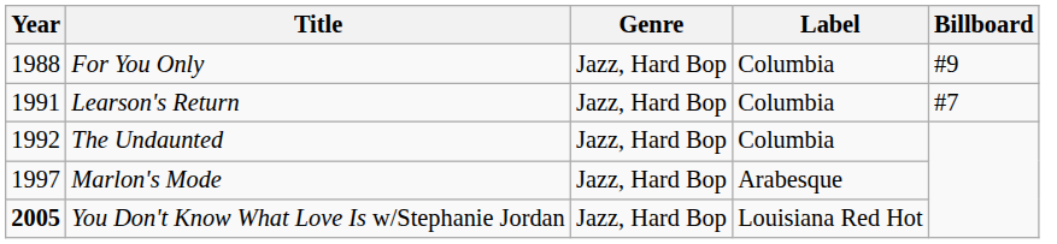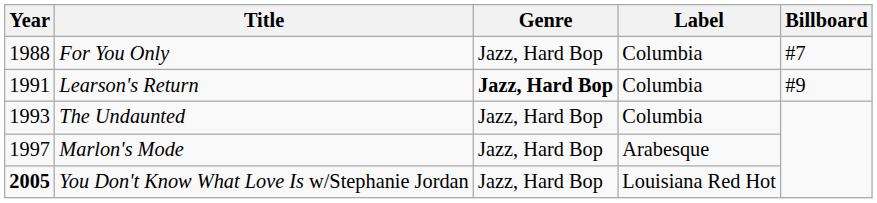For You Only | Billboard: #9 -> #7
Learson's Return | Genre: normal -> bold
Learson's Return | Billboard: #7 -> #9
The Undaunted | Year: 1992 -> 1993
